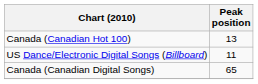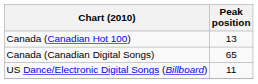rows swapped: Canada (Canadian Digital Songs) <-> US Dance/Electronic Digital Songs (Billboard)
